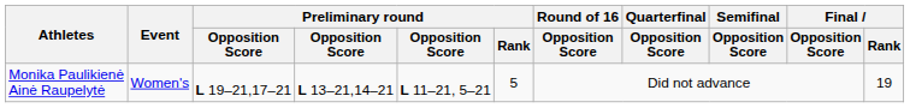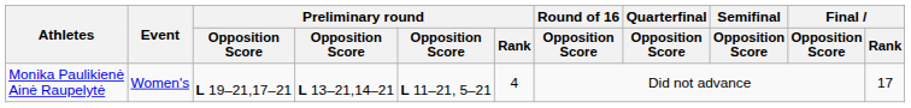Monika Paulikienė Ainė Raupelytė | Preliminary round / Rank: 5 -> 4
Monika Paulikienė Ainė Raupelytė | Final / Rank: 19 -> 17
